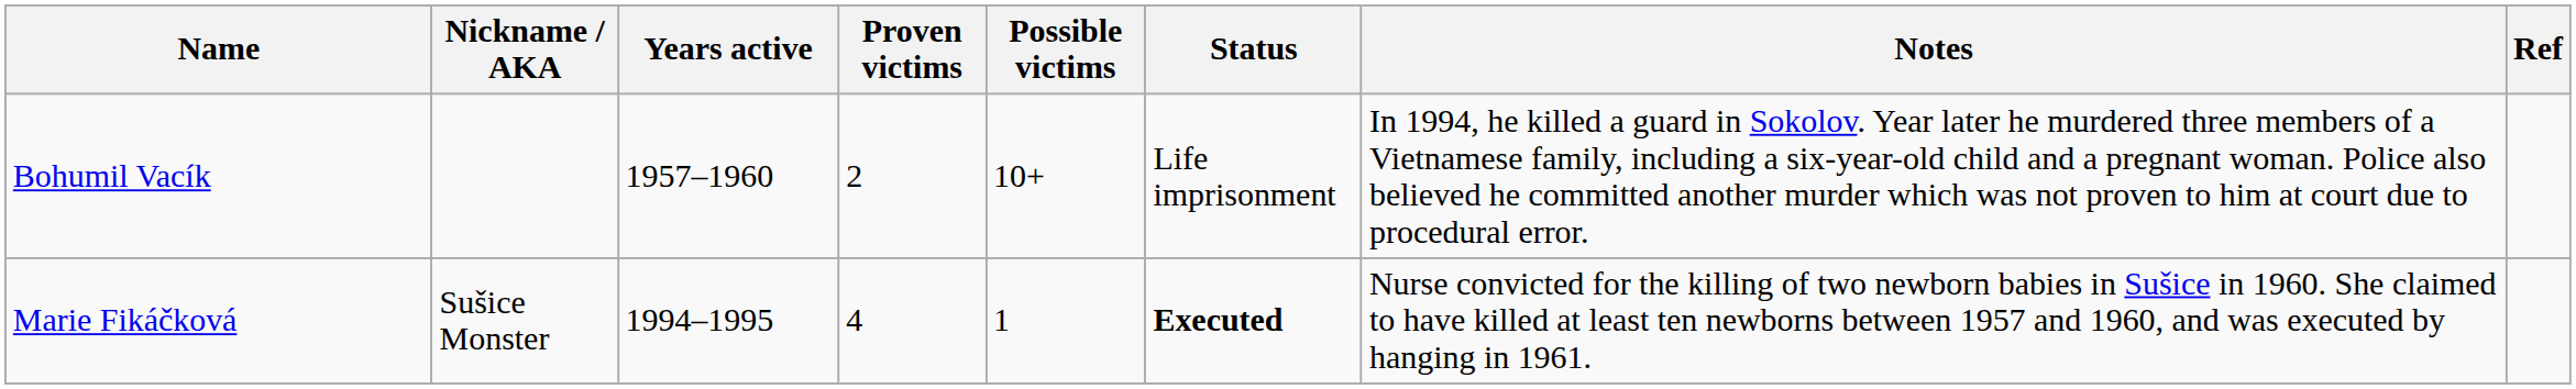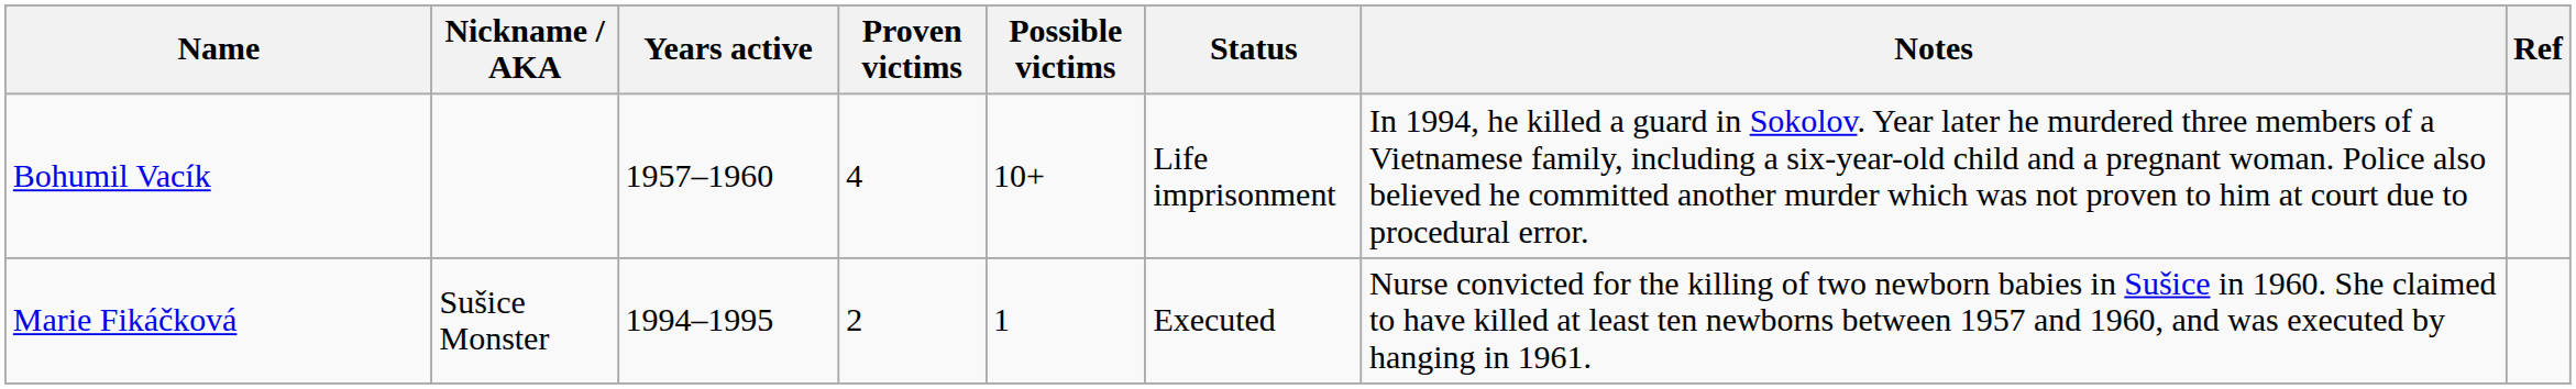Bohumil Vacík | Proven victims: 2 -> 4
Marie Fikáčková | Proven victims: 4 -> 2
Marie Fikáčková | Status: bold -> normal
